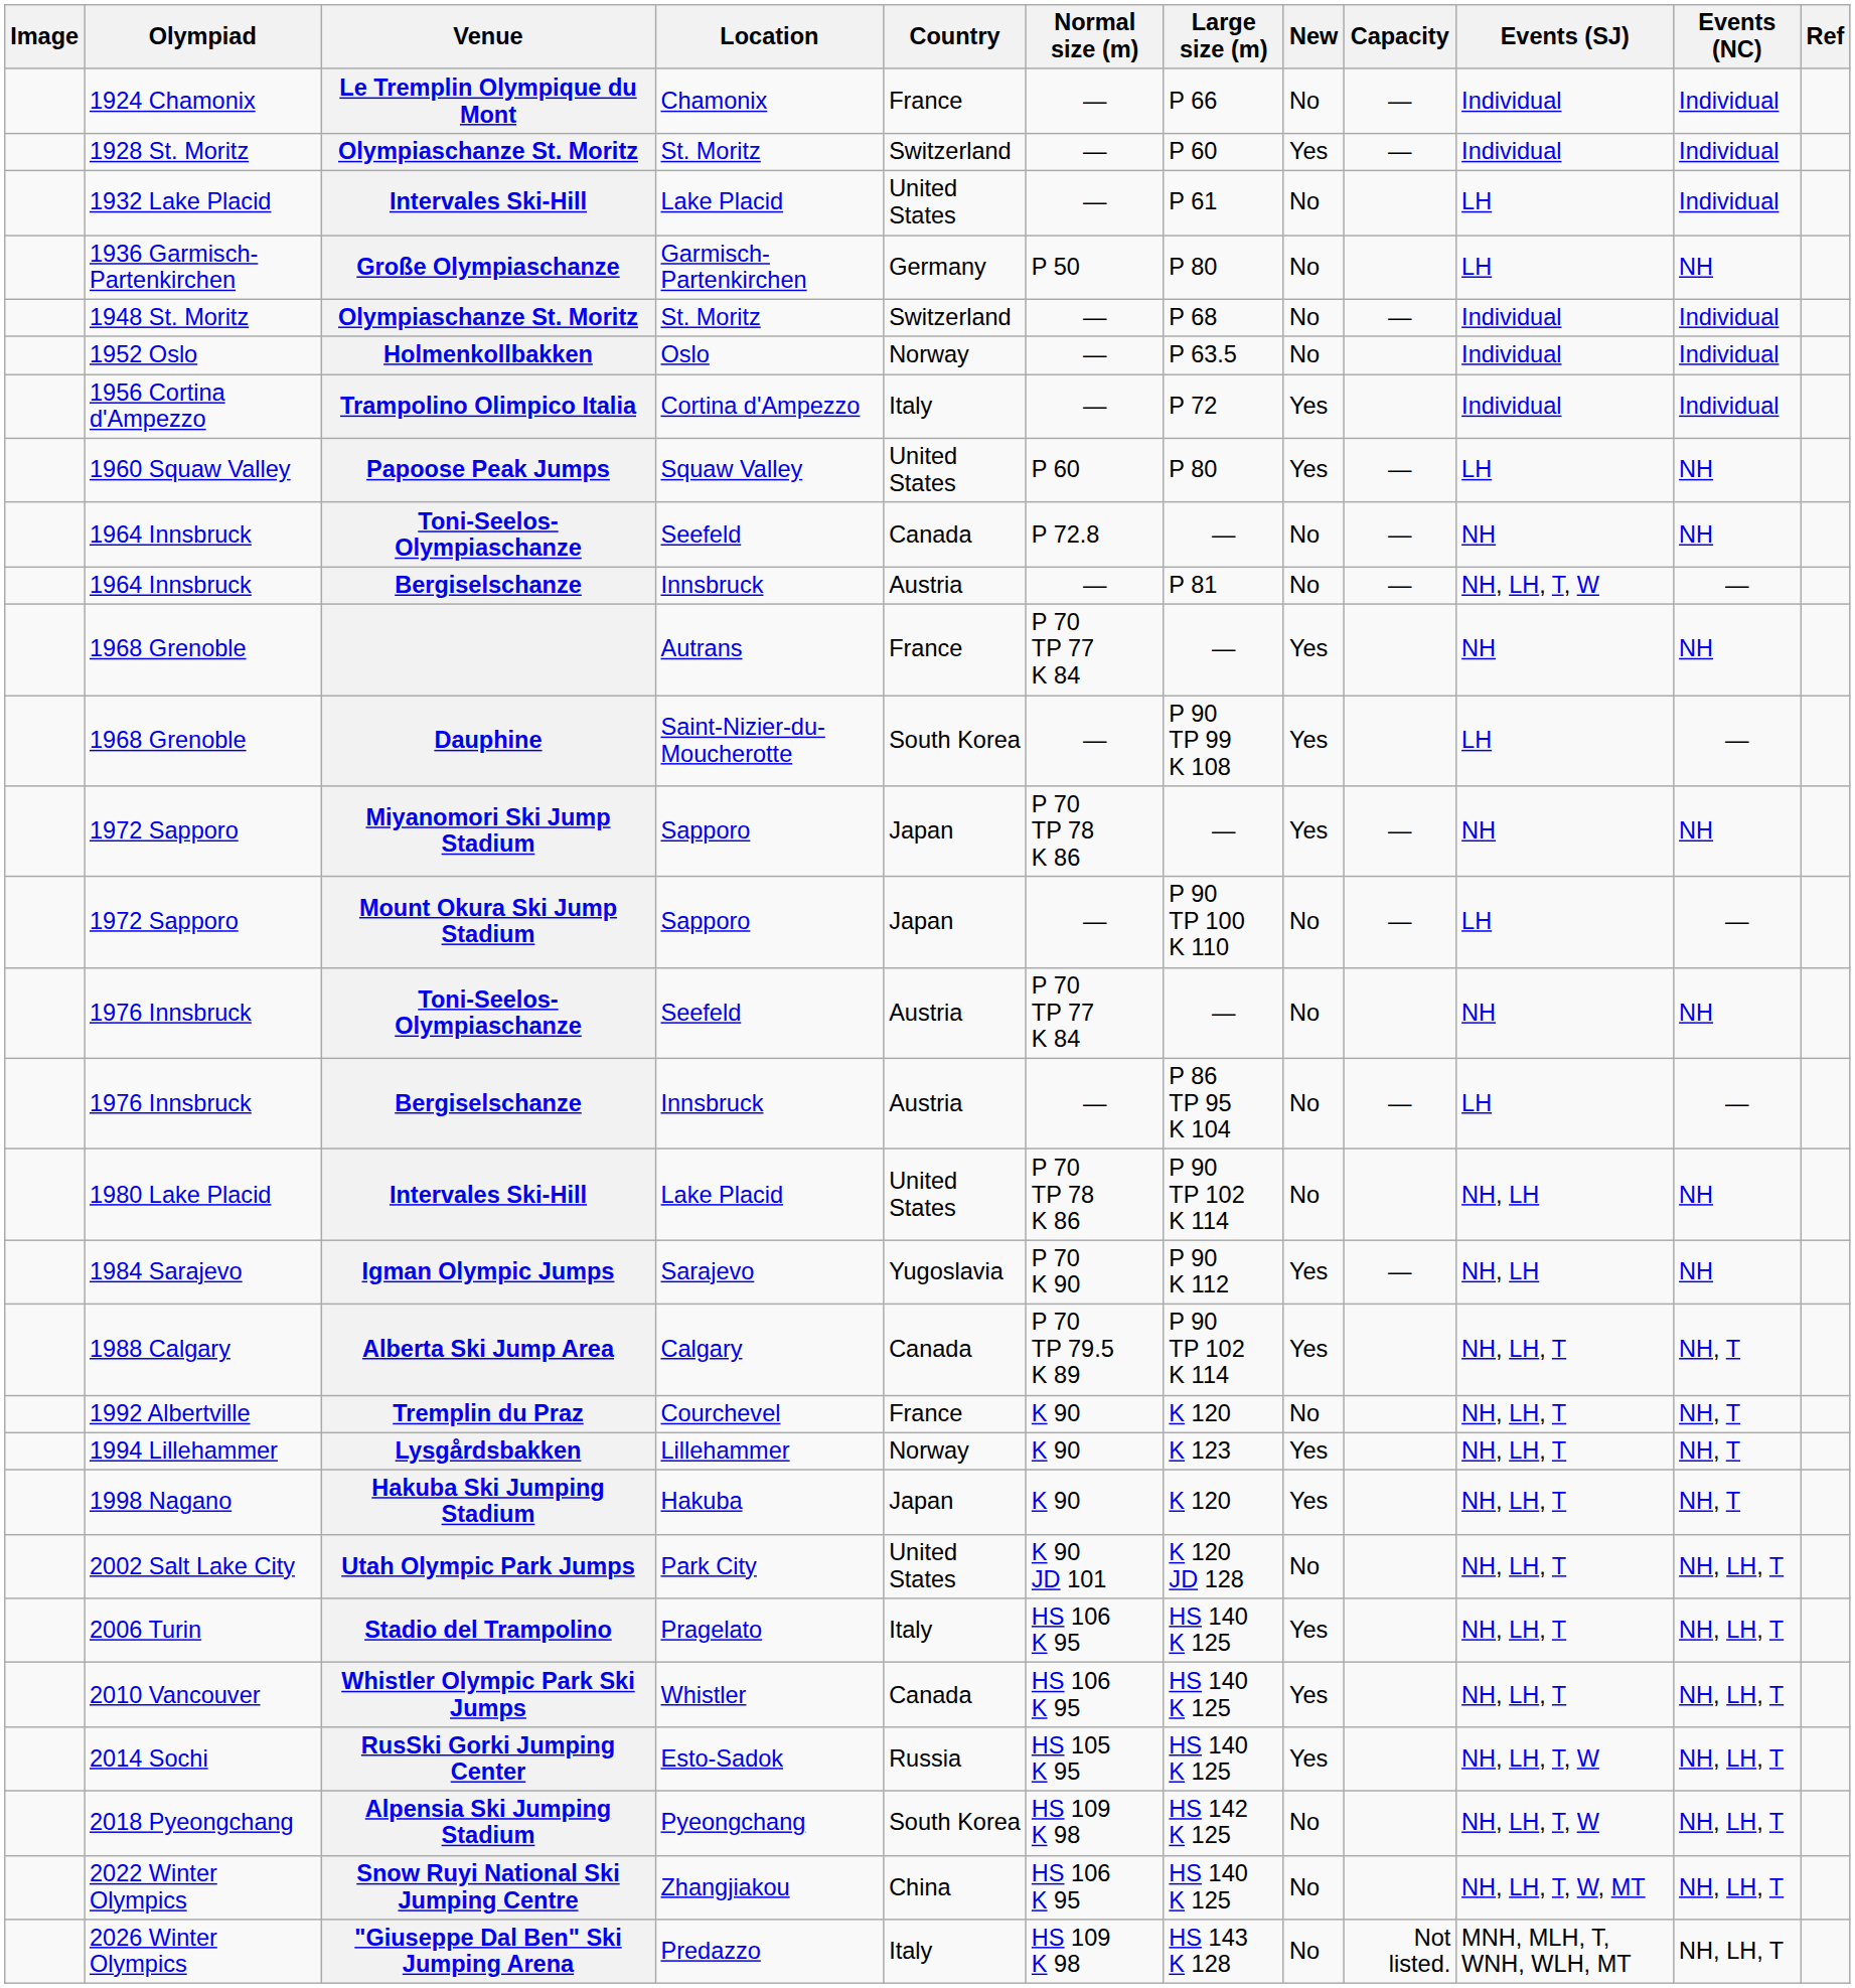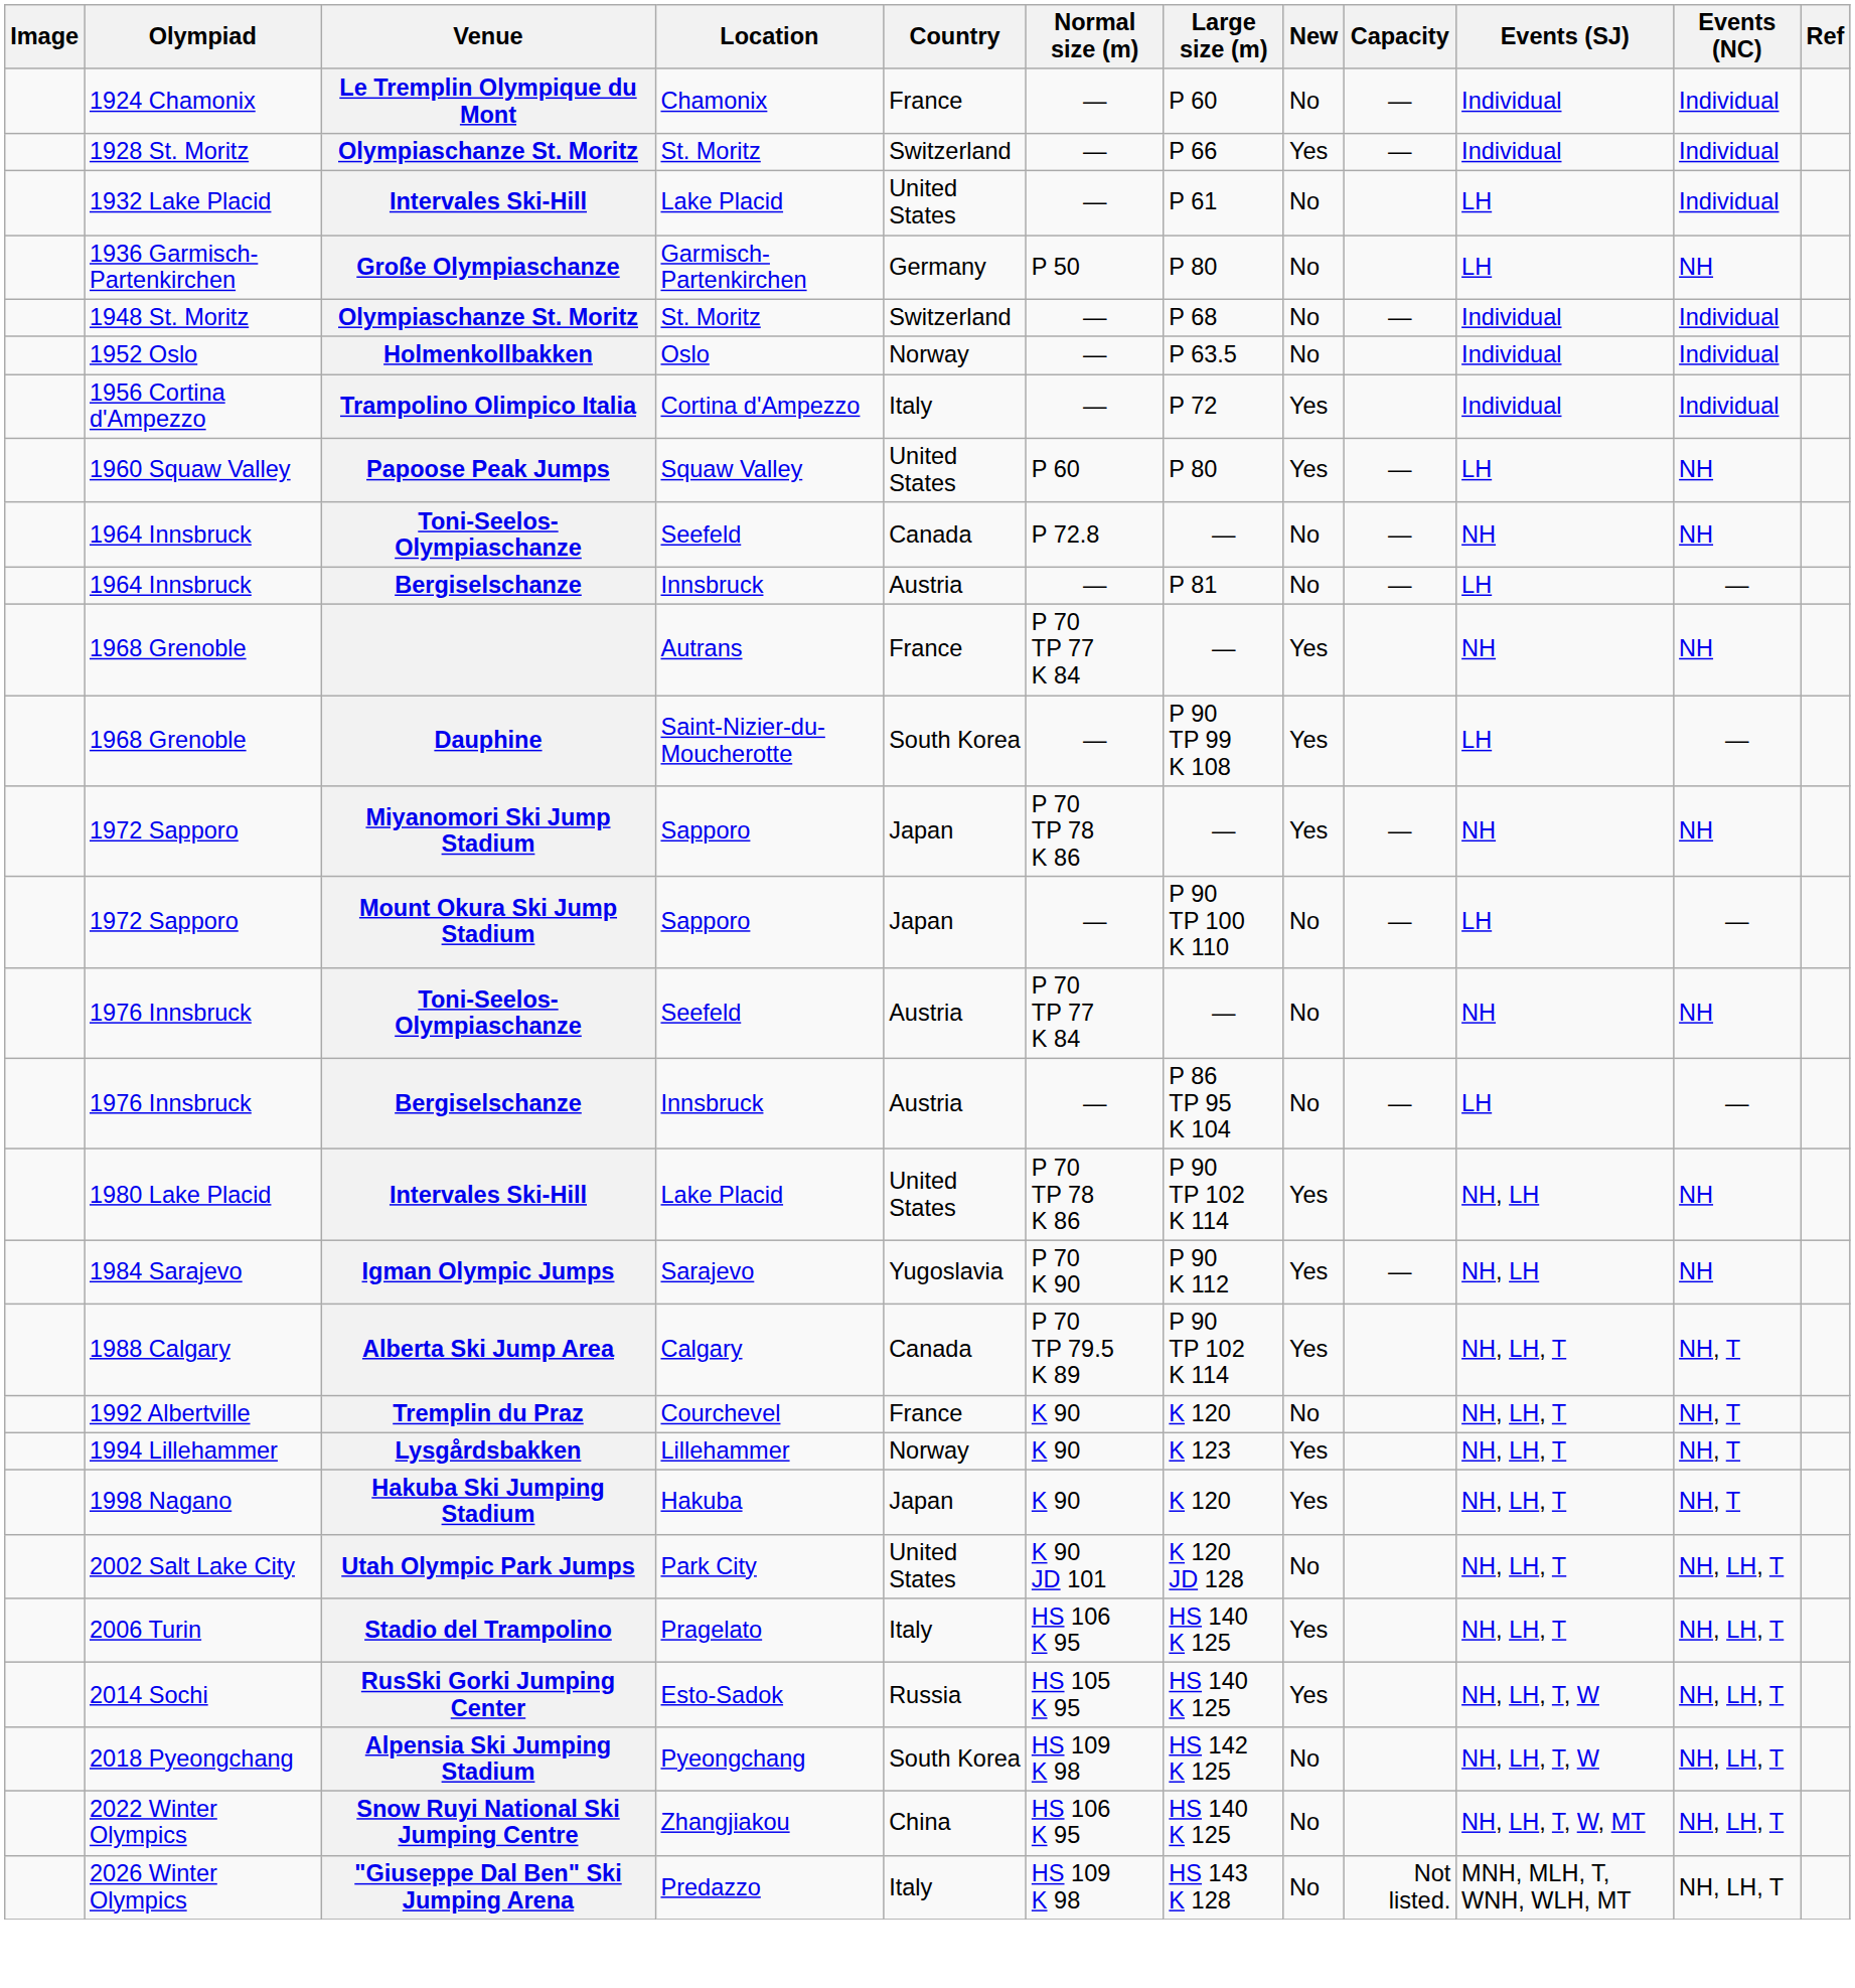1924 Chamonix | Large size (m): P 66 -> P 60
1928 St. Moritz | Large size (m): P 60 -> P 66
1964 Innsbruck / Bergiselschanze | Events (SJ): NH, LH, T, W -> LH
1980 Lake Placid | New: No -> Yes
- row: 2010 Vancouver | Whistler Olympic Park Ski Jumps | Whistler | Canada | HS 106 K 95 | HS 140 K 125 | Yes | NH, LH, T | NH, LH, T
